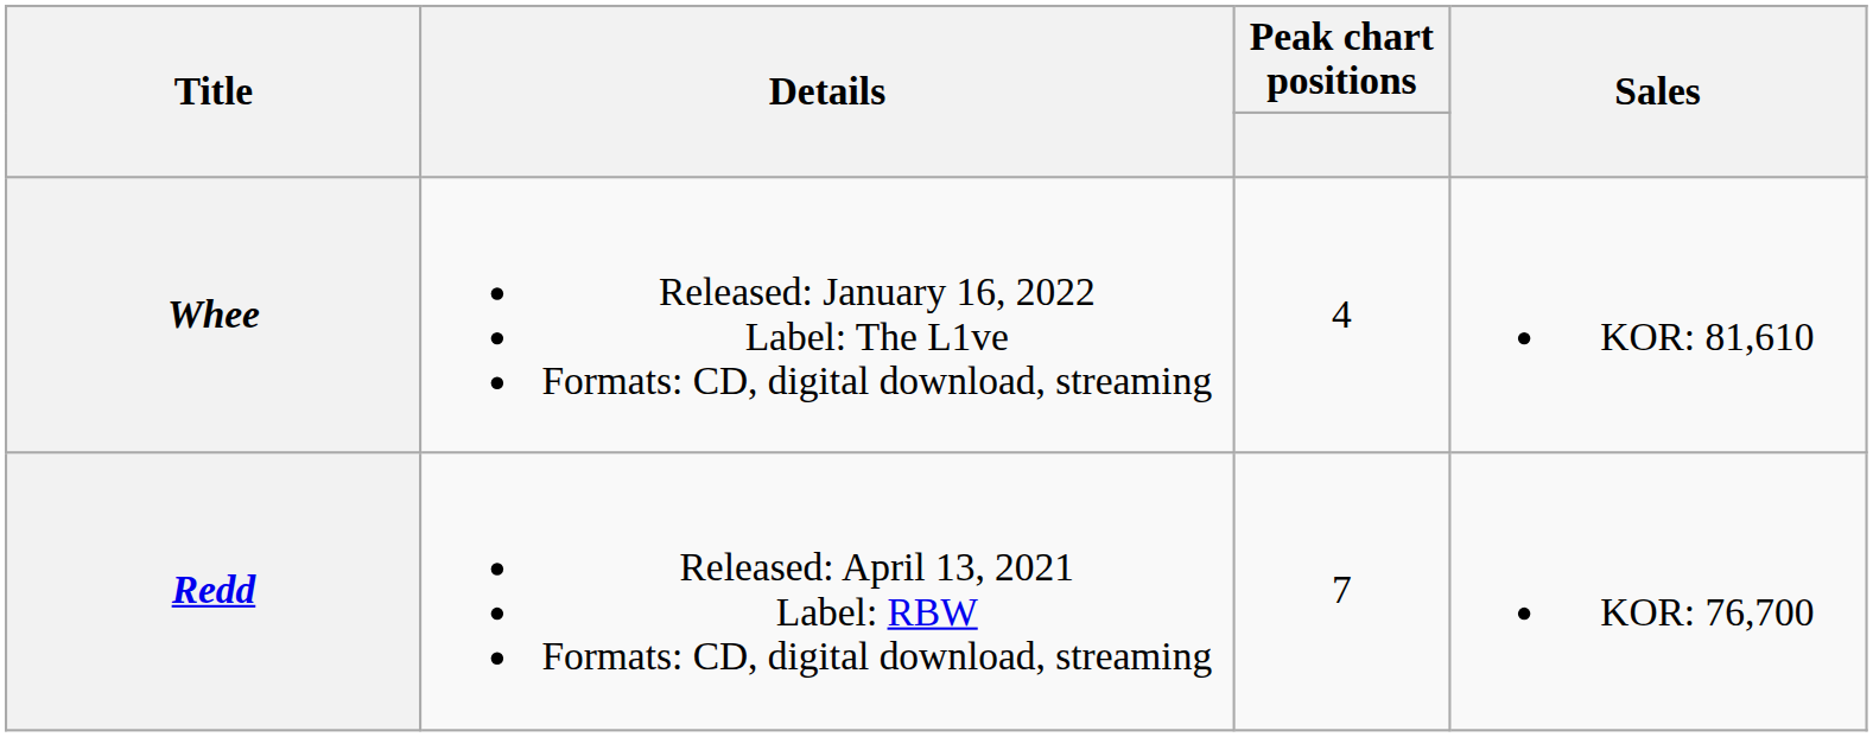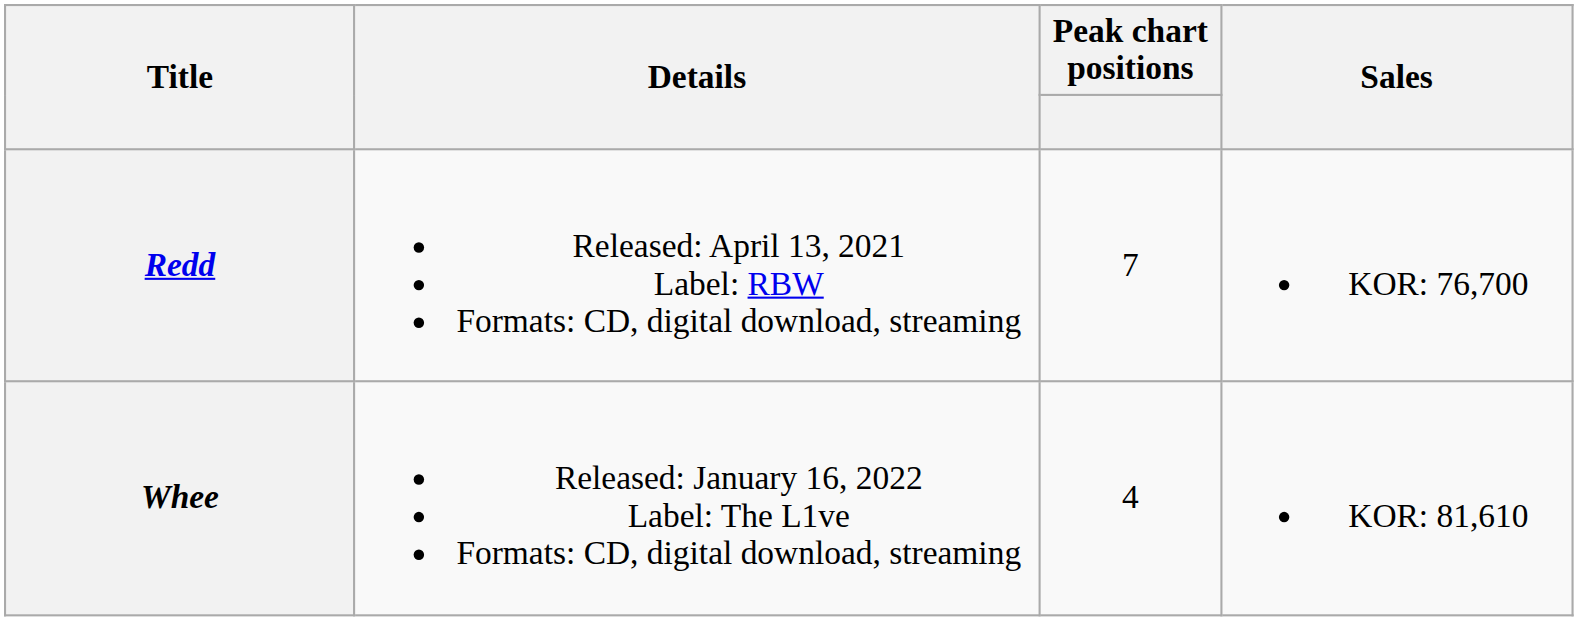rows swapped: Redd <-> Whee
